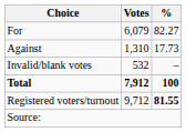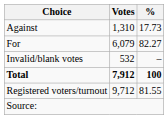rows swapped: For <-> Against
Registered voters/turnout | %: bold -> normal
